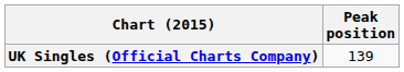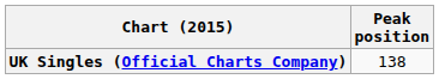UK Singles (Official Charts Company) | Peak position: 139 -> 138
